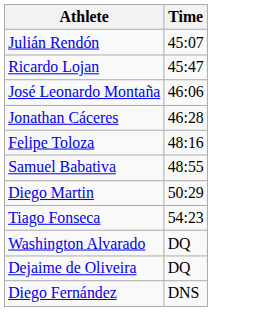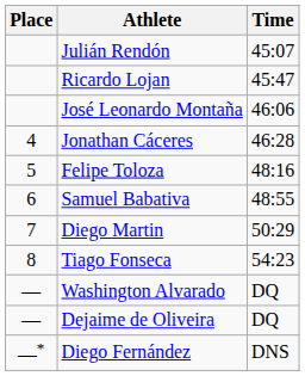+ column: Place | 4 | 5 | 6 | 7 | 8 | — | — | —*
